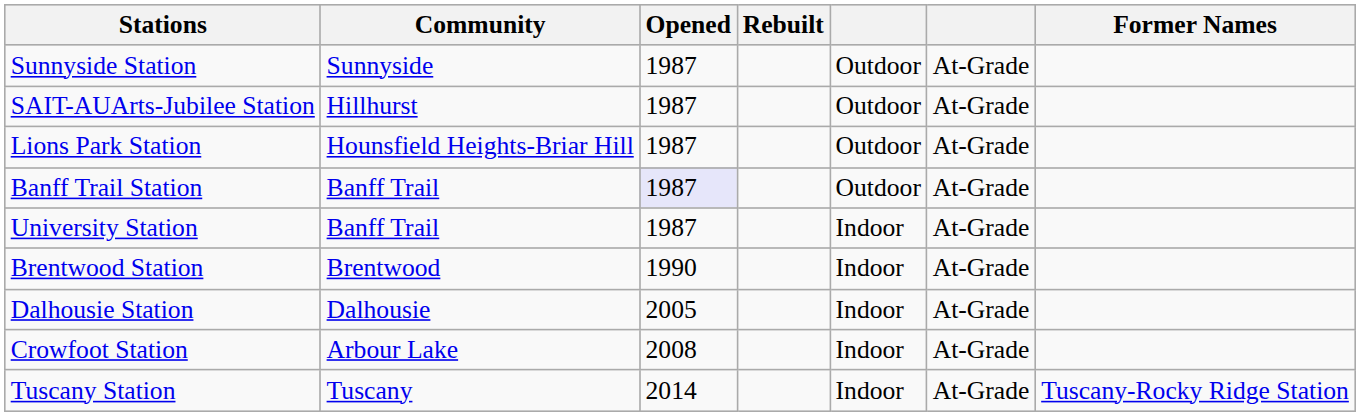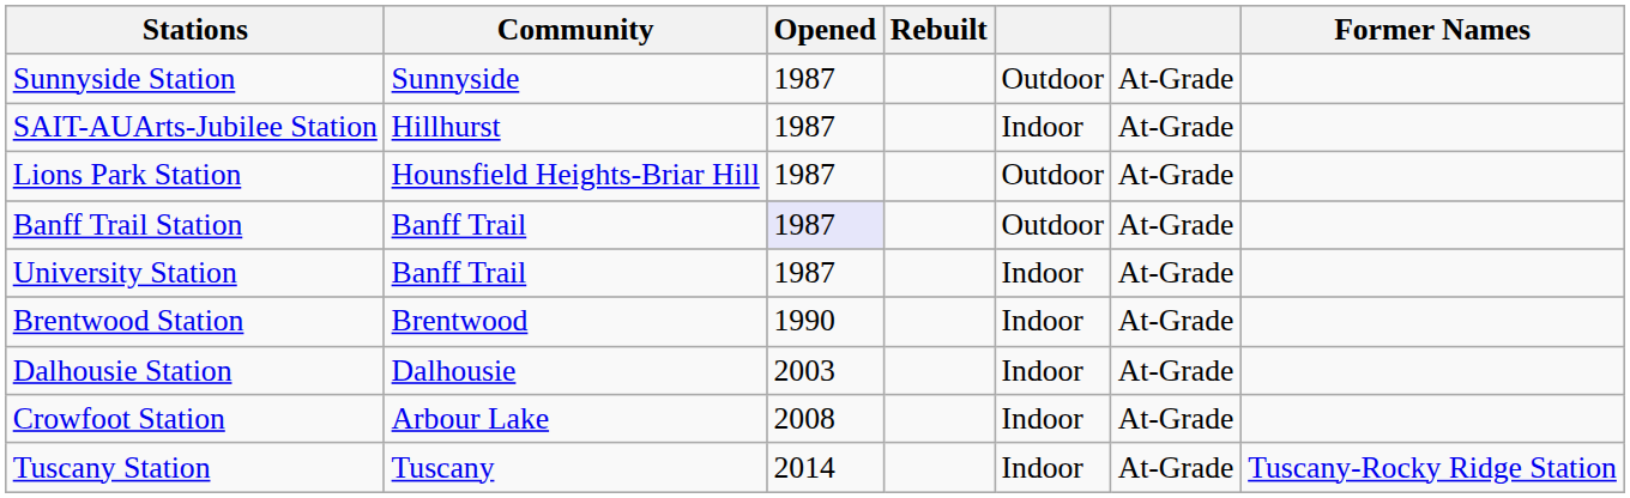SAIT-AUArts-Jubilee Station | column 5: Outdoor -> Indoor
Dalhousie Station | Opened: 2005 -> 2003
